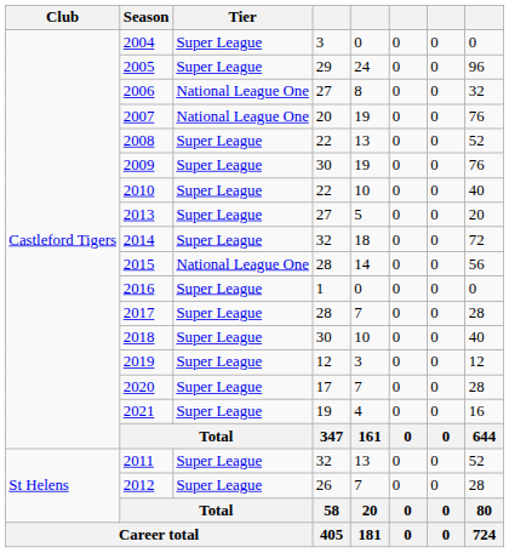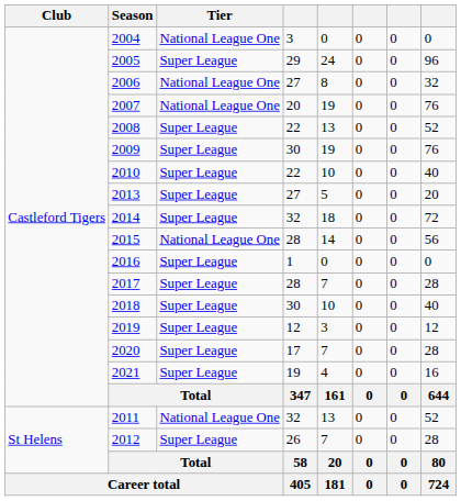2004 | Tier: Super League -> National League One
2011 | Tier: Super League -> National League One
